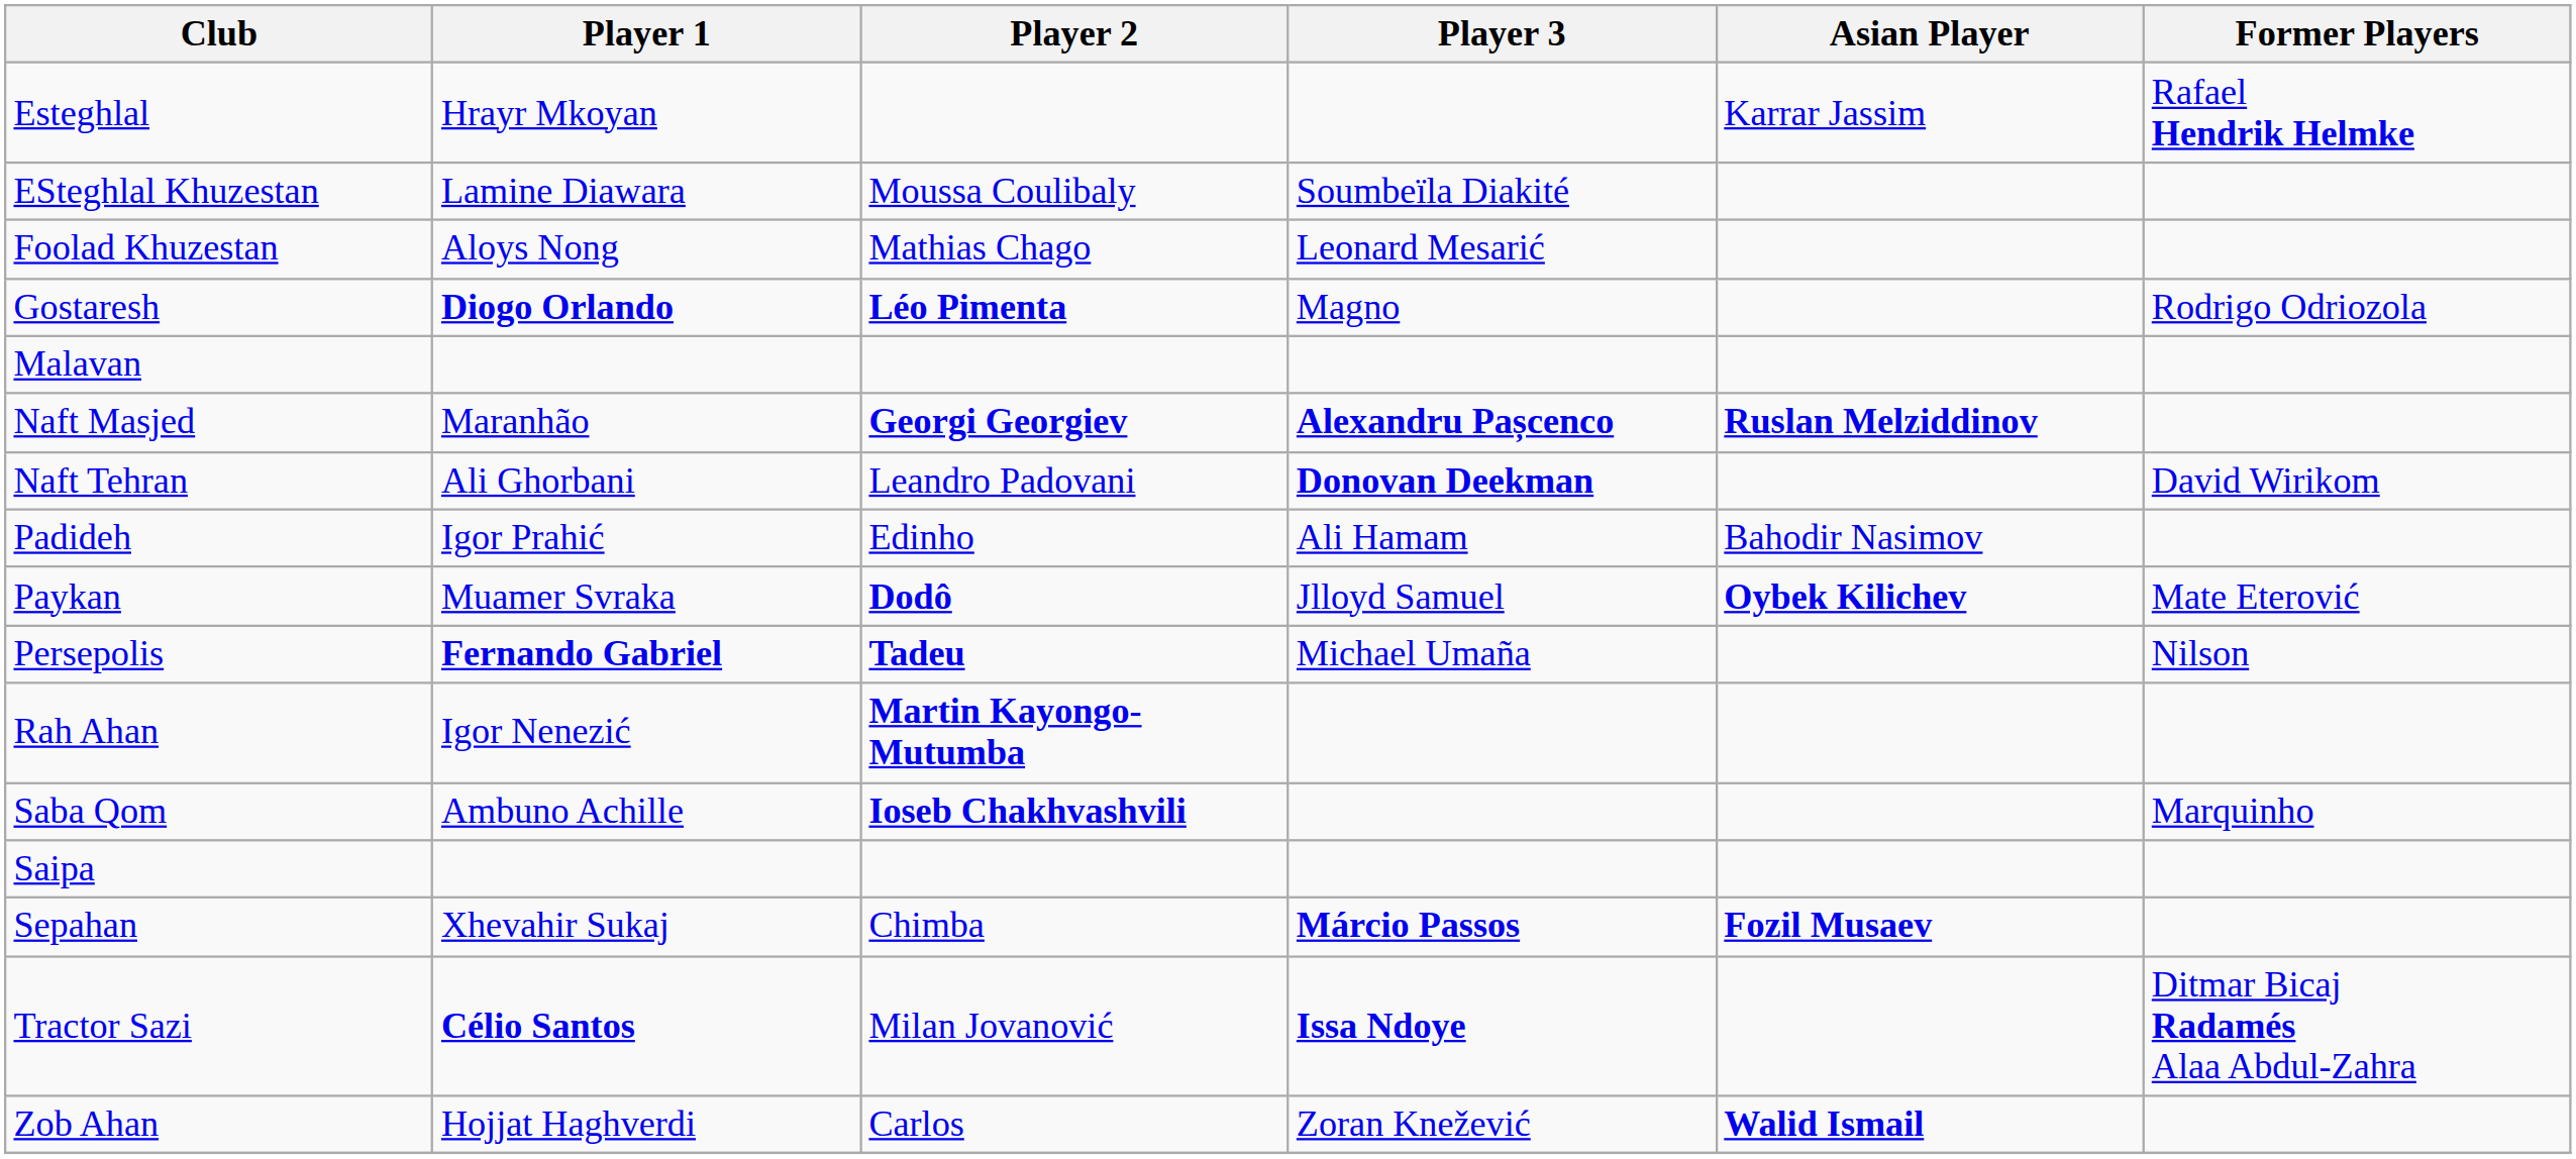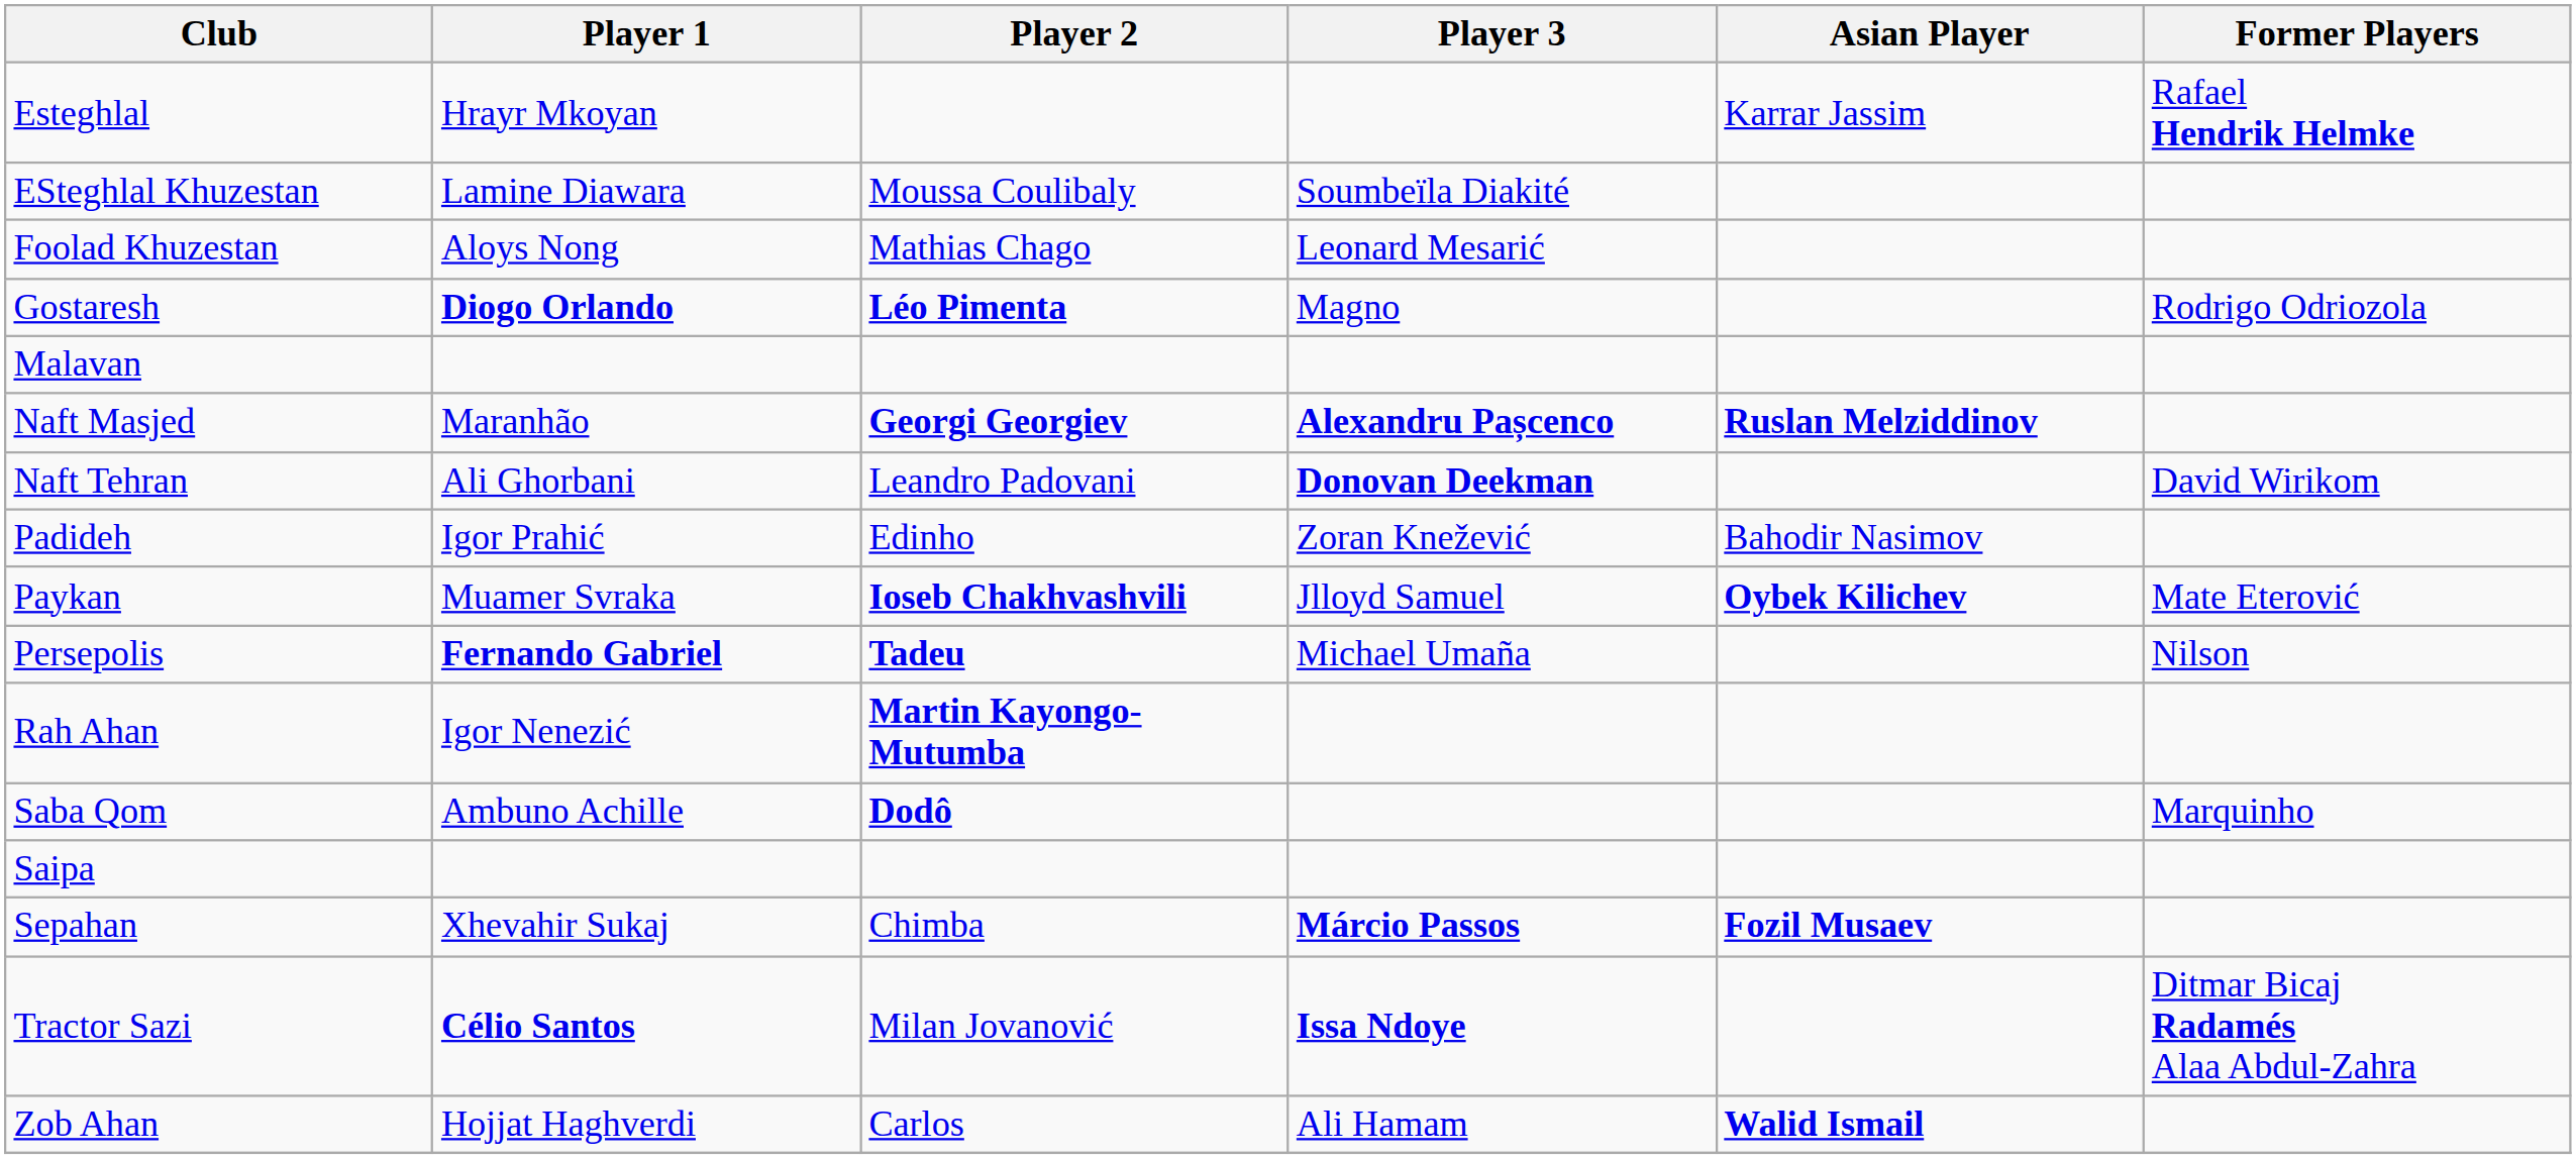Padideh | Player 3: Ali Hamam -> Zoran Knežević
Paykan | Player 2: Dodô -> Ioseb Chakhvashvili
Saba Qom | Player 2: Ioseb Chakhvashvili -> Dodô
Zob Ahan | Player 3: Zoran Knežević -> Ali Hamam
